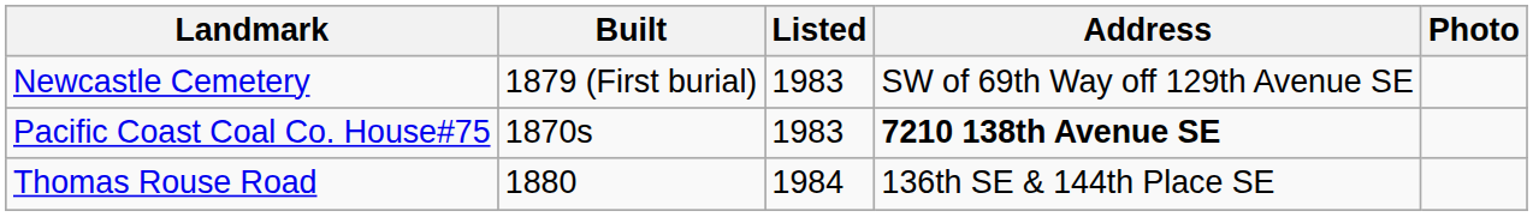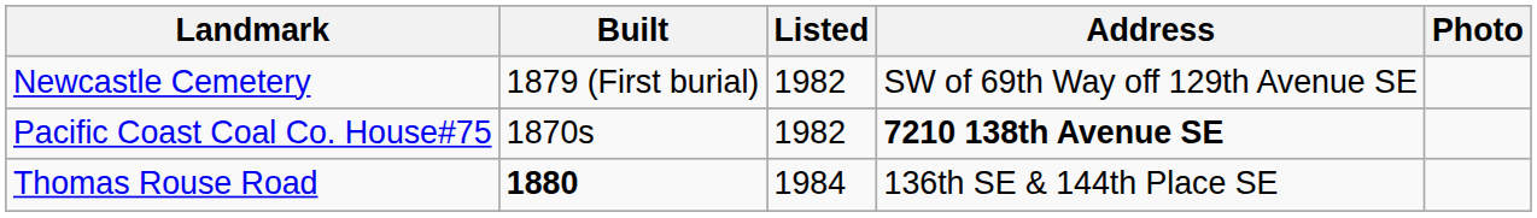Newcastle Cemetery | Listed: 1983 -> 1982
Pacific Coast Coal Co. House#75 | Listed: 1983 -> 1982
Thomas Rouse Road | Built: normal -> bold
